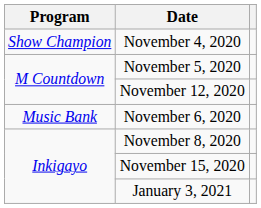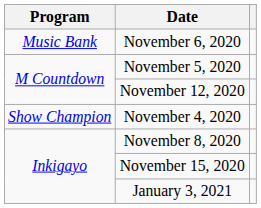rows swapped: November 4, 2020 <-> November 6, 2020
